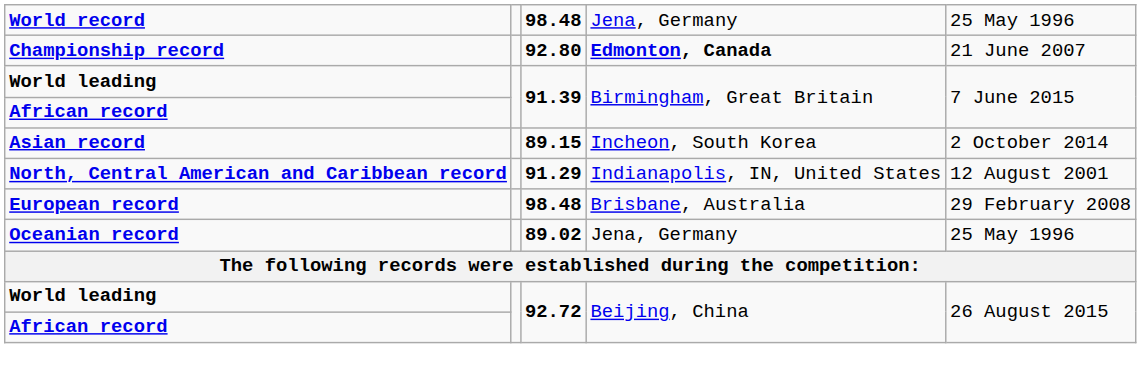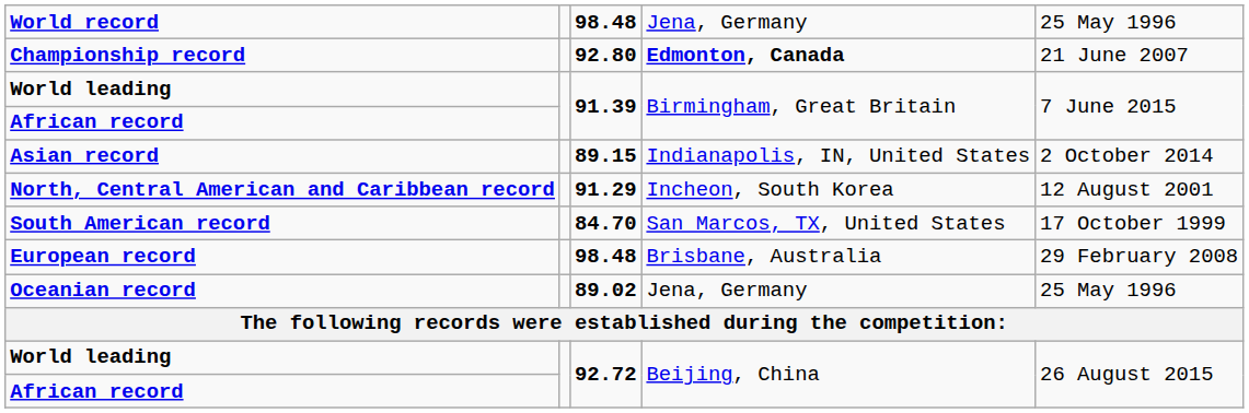Asian record | column 4: Incheon, South Korea -> Indianapolis, IN, United States
North, Central American and Caribbean record | column 4: Indianapolis, IN, United States -> Incheon, South Korea
+ row: South American record | 84.70 | San Marcos, TX, United States | 17 October 1999
